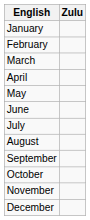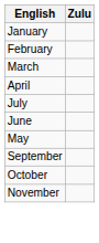rows swapped: May <-> July
- row: August
- row: December
